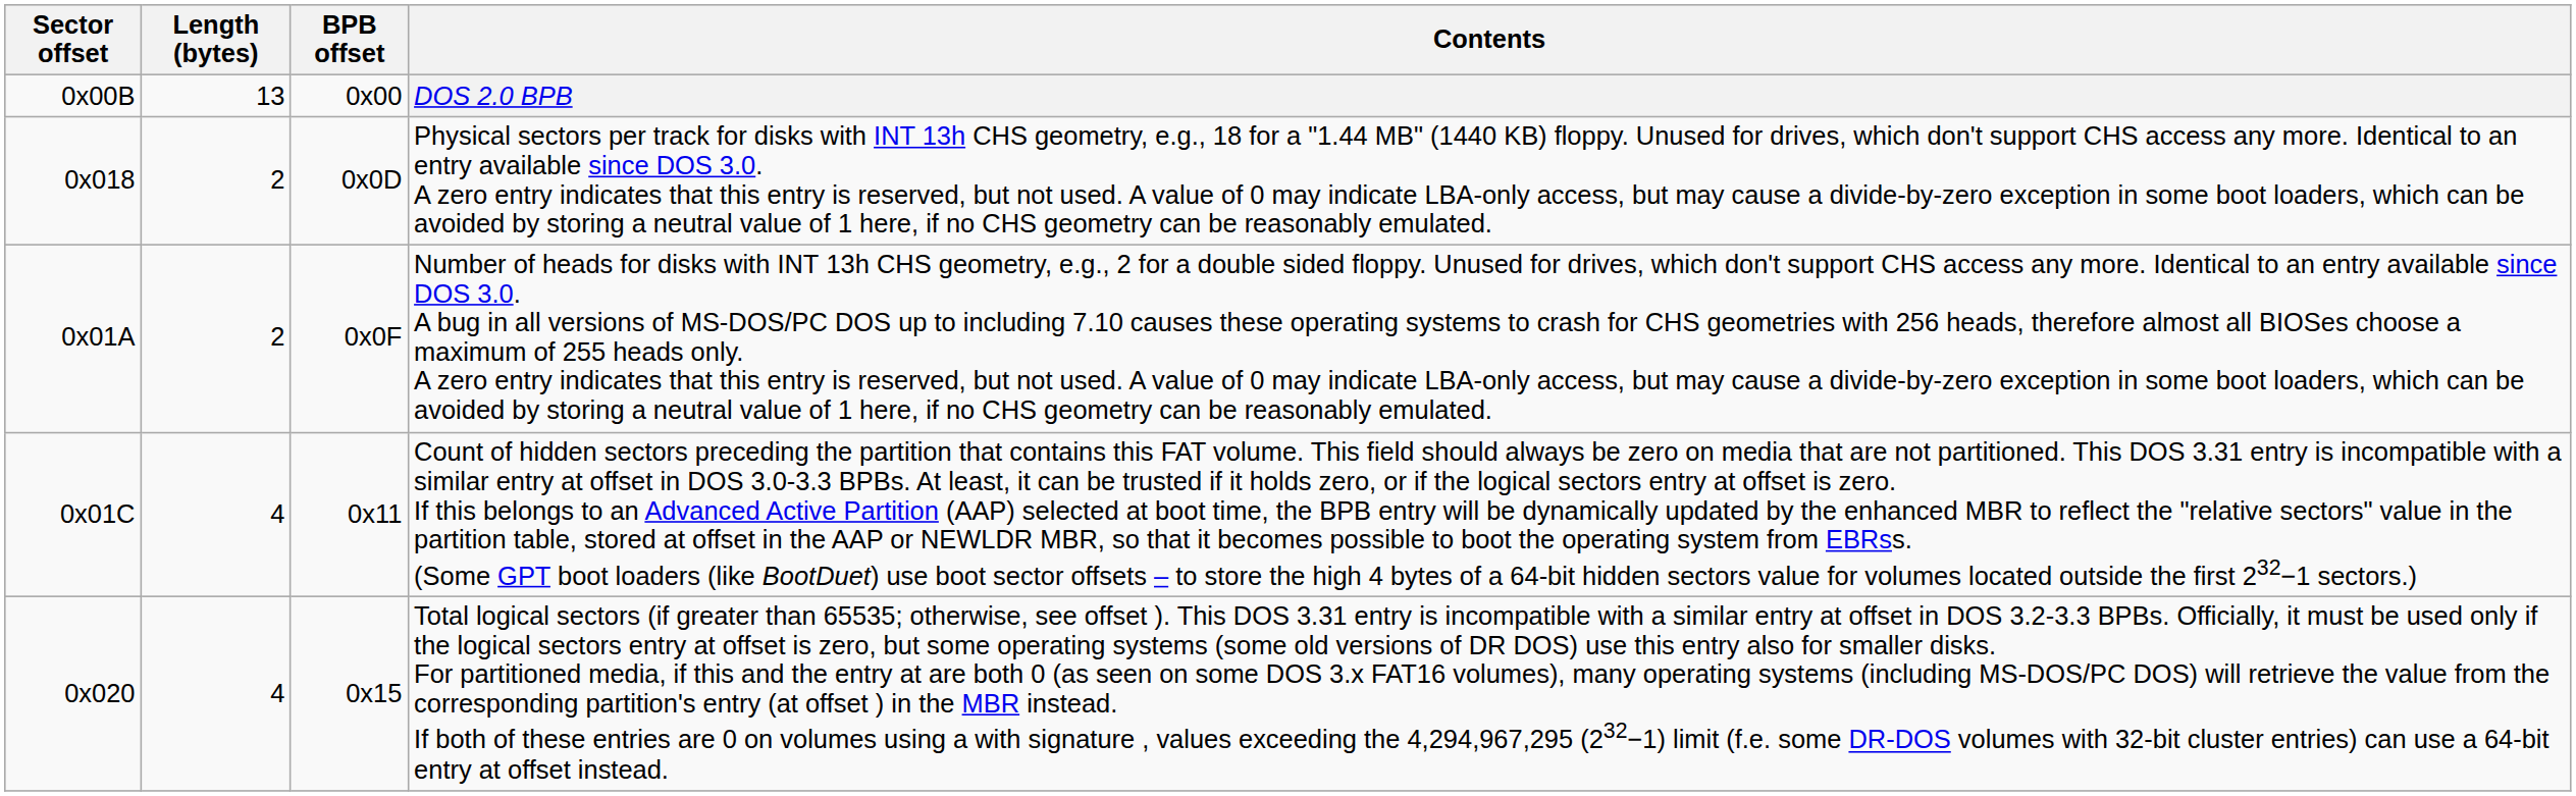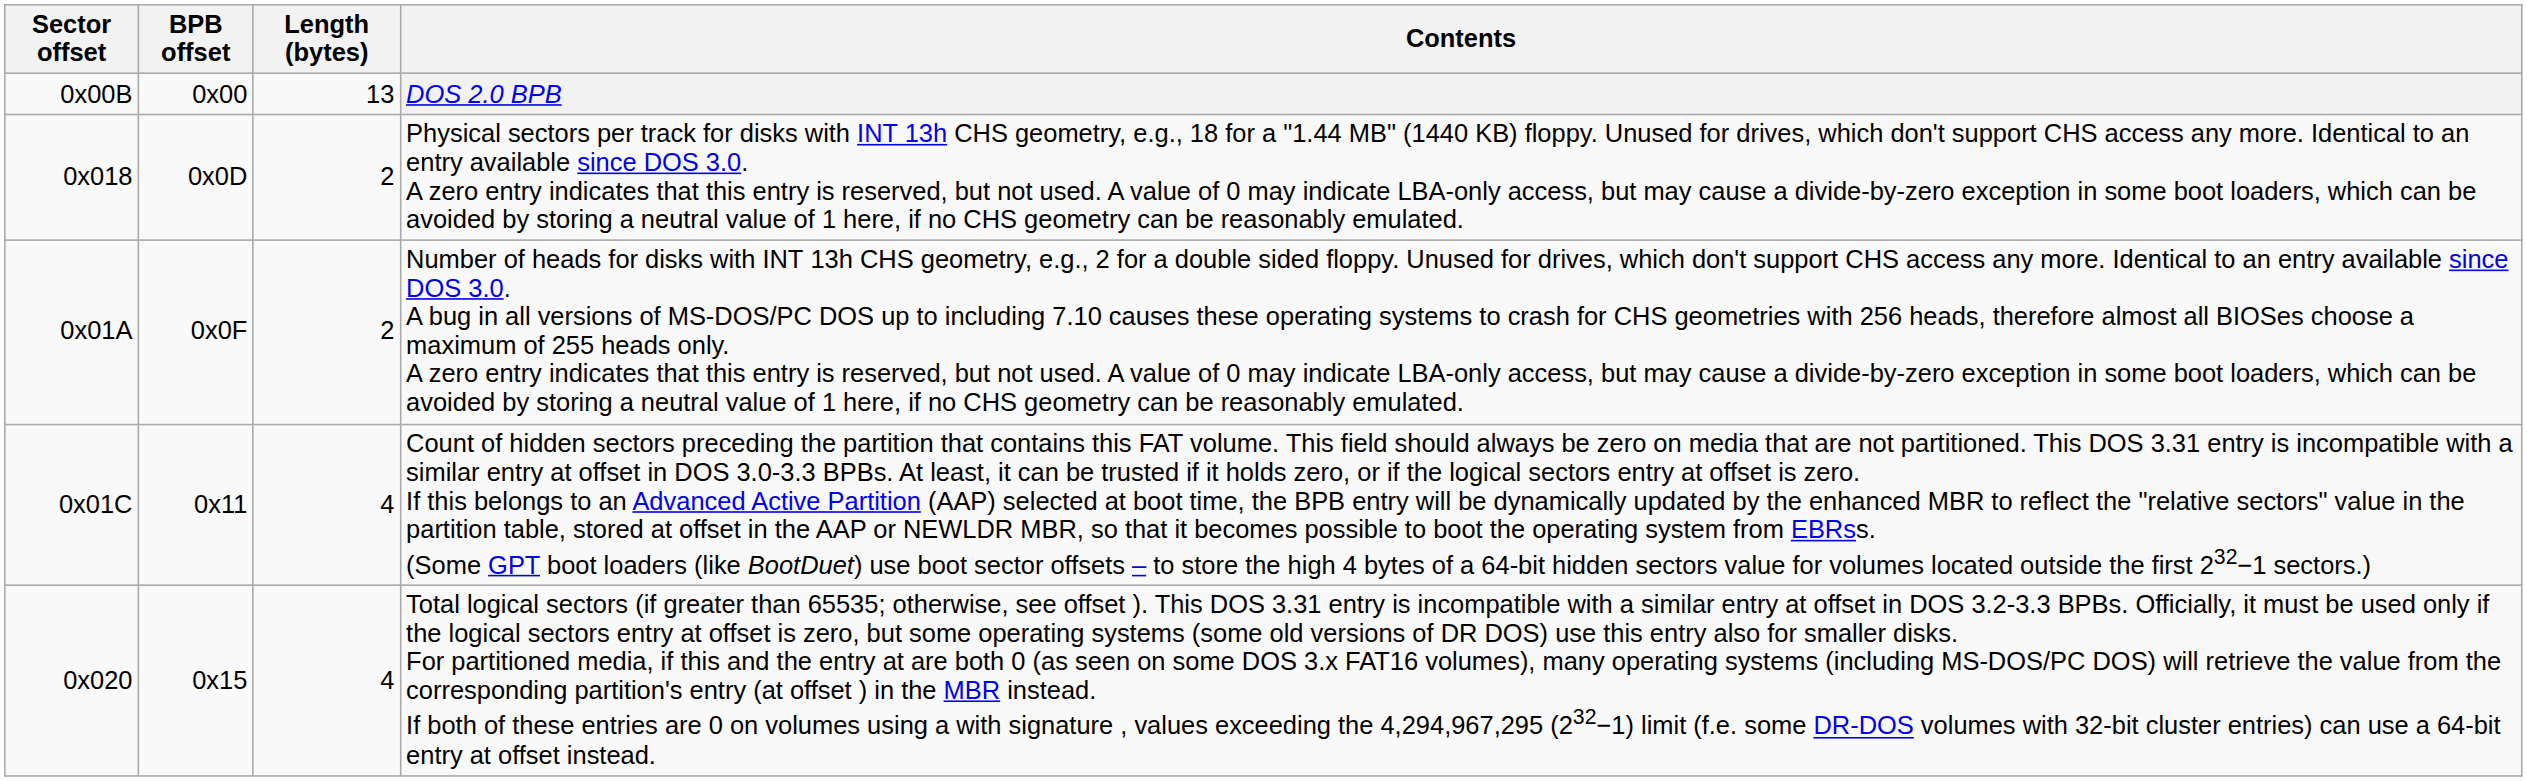columns swapped: BPB offset <-> Length (bytes)
